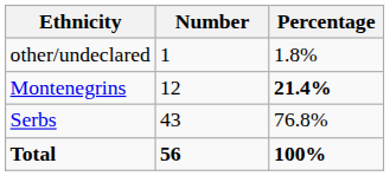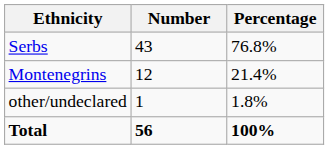rows swapped: Serbs <-> other/undeclared
Montenegrins | Percentage: bold -> normal
